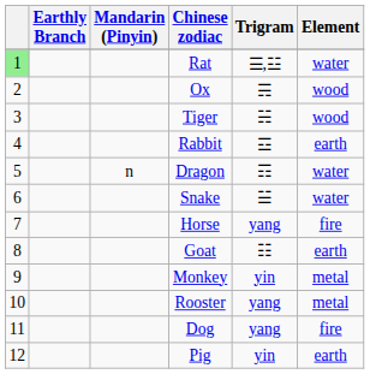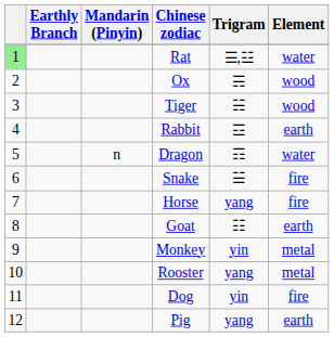Snake | Element: water -> fire
Dog | Trigram: yang -> yin
Pig | Trigram: yin -> yang
